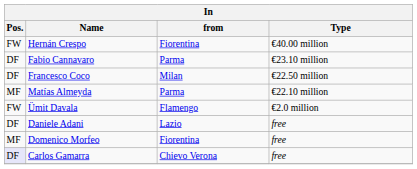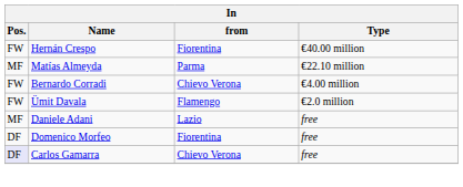- row: DF | Fabio Cannavaro | Parma | €23.10 million
- row: DF | Francesco Coco | Milan | €22.50 million
+ row: FW | Bernardo Corradi | Chievo Verona | €4.00 million
Daniele Adani | Pos.: DF -> MF
Domenico Morfeo | Pos.: MF -> DF
